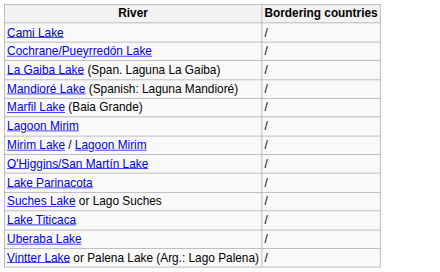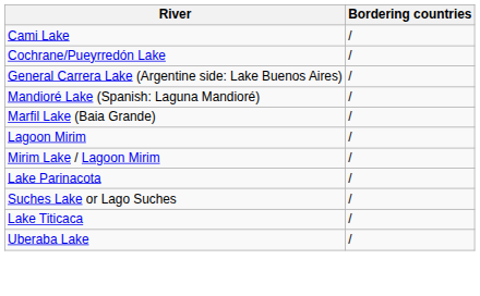- row: La Gaiba Lake (Span. Laguna La Gaiba) | /
+ row: General Carrera Lake (Argentine side: Lake Buenos Aires) | /
- row: O'Higgins/San Martín Lake | /
- row: Vintter Lake or Palena Lake (Arg.: Lago Palena) | /
